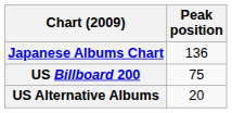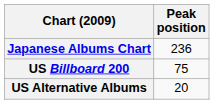Japanese Albums Chart | Peak position: 136 -> 236
